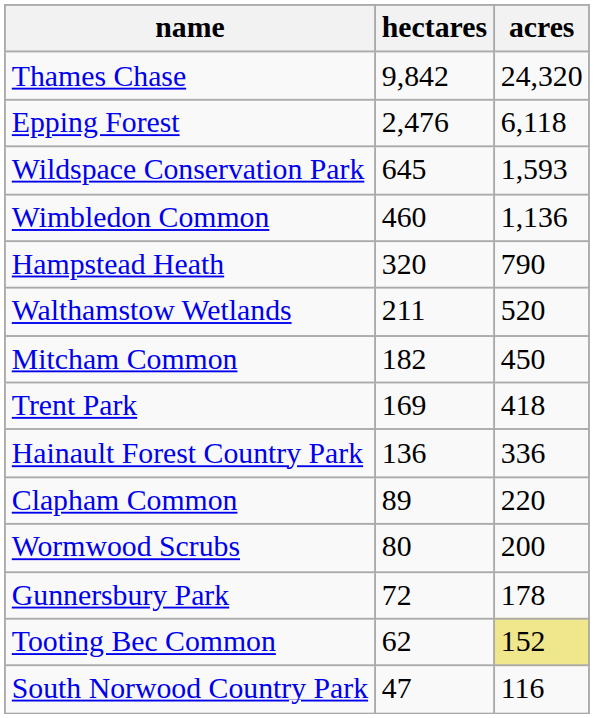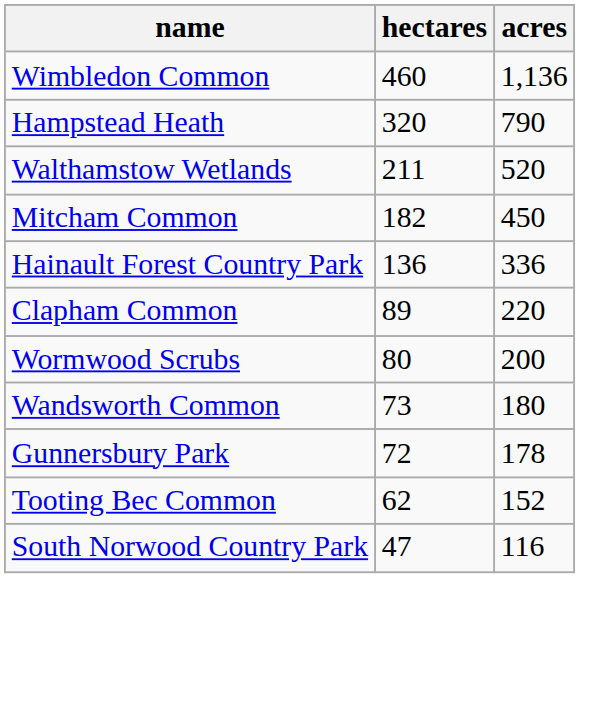- row: Thames Chase | 9,842 | 24,320
- row: Epping Forest | 2,476 | 6,118
- row: Wildspace Conservation Park | 645 | 1,593
- row: Trent Park | 169 | 418
+ row: Wandsworth Common | 73 | 180
Tooting Bec Common | acres: khaki background -> no background
